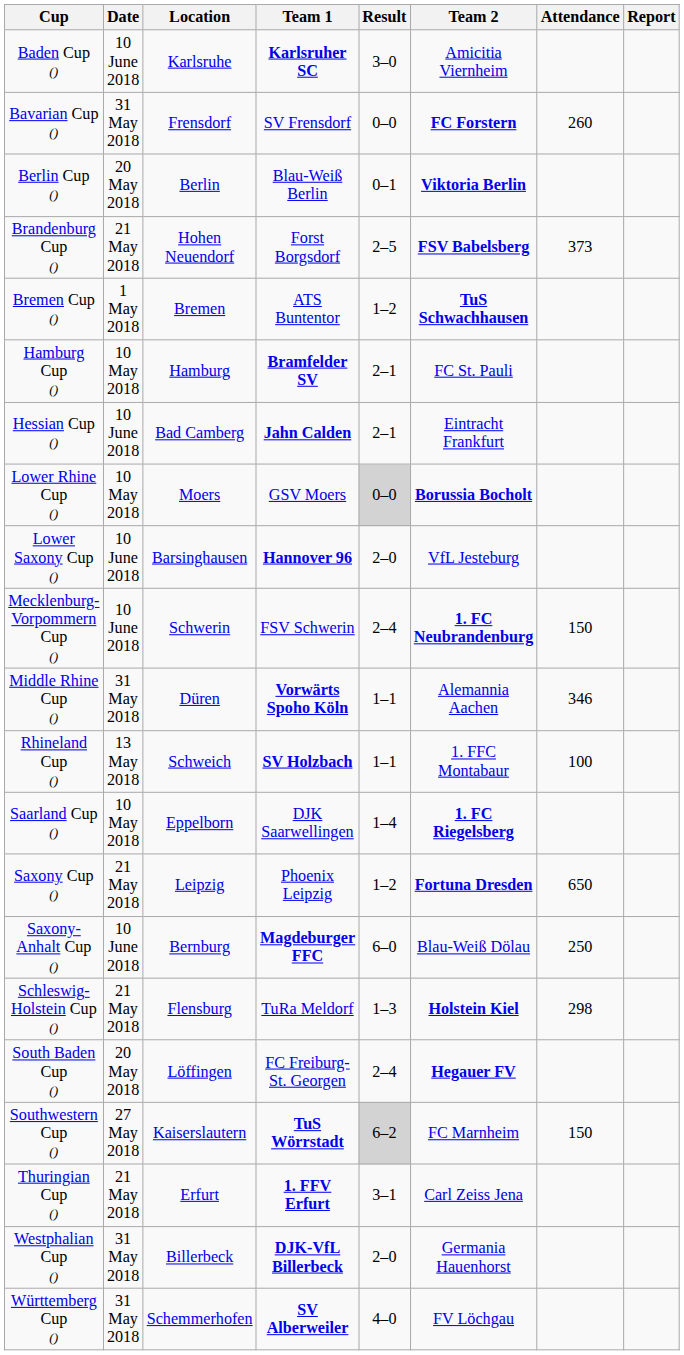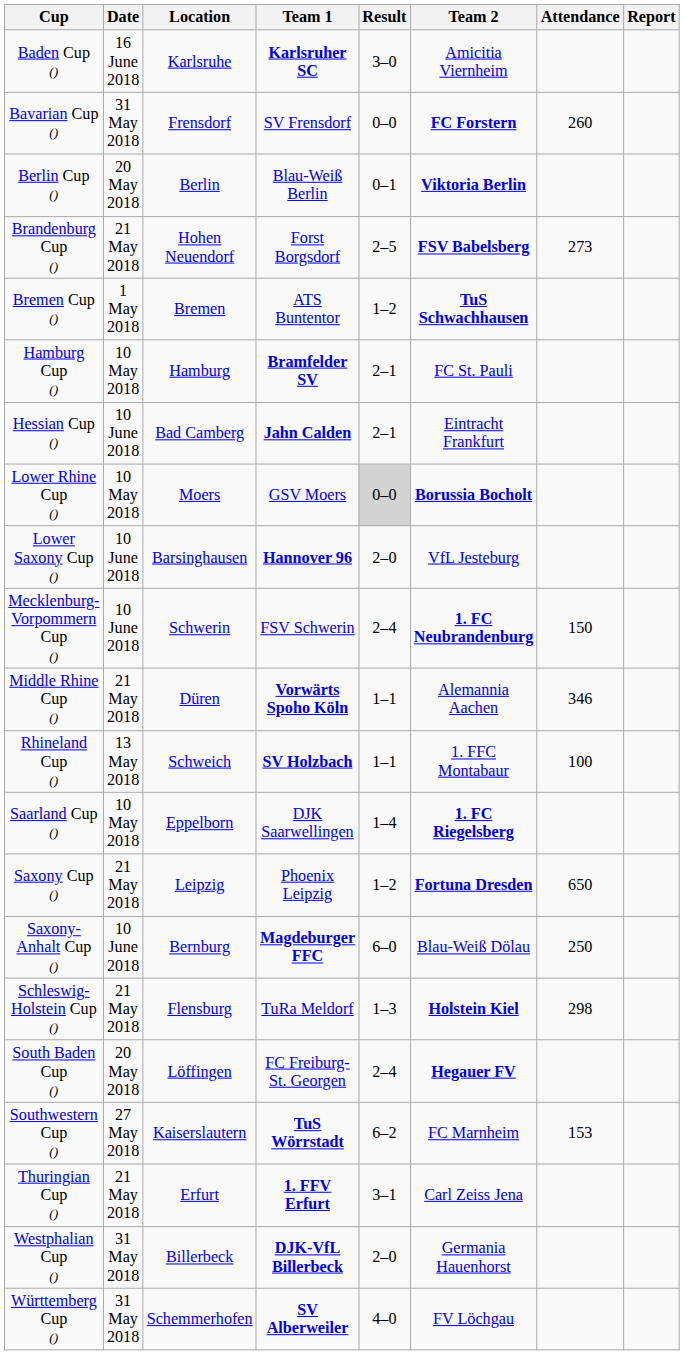Baden Cup () | Date: 10 June 2018 -> 16 June 2018
Brandenburg Cup () | Attendance: 373 -> 273
Middle Rhine Cup () | Date: 31 May 2018 -> 21 May 2018
Southwestern Cup () | Result: lightgrey background -> no background
Southwestern Cup () | Attendance: 150 -> 153
